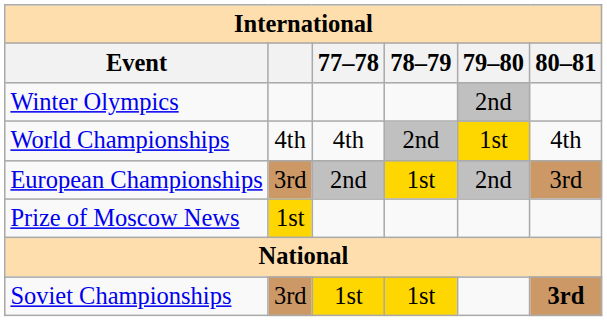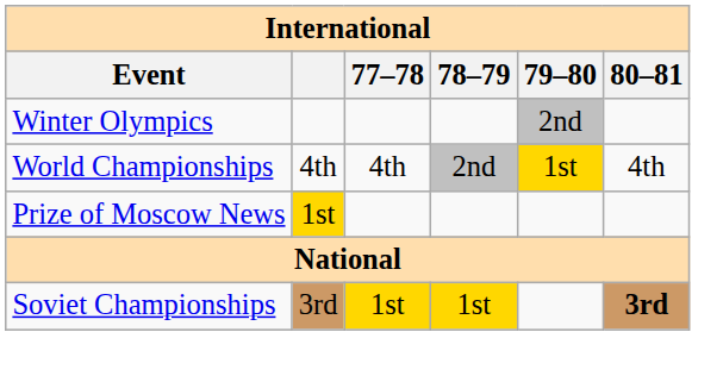- row: European Championships | 3rd | 2nd | 1st | 2nd | 3rd
